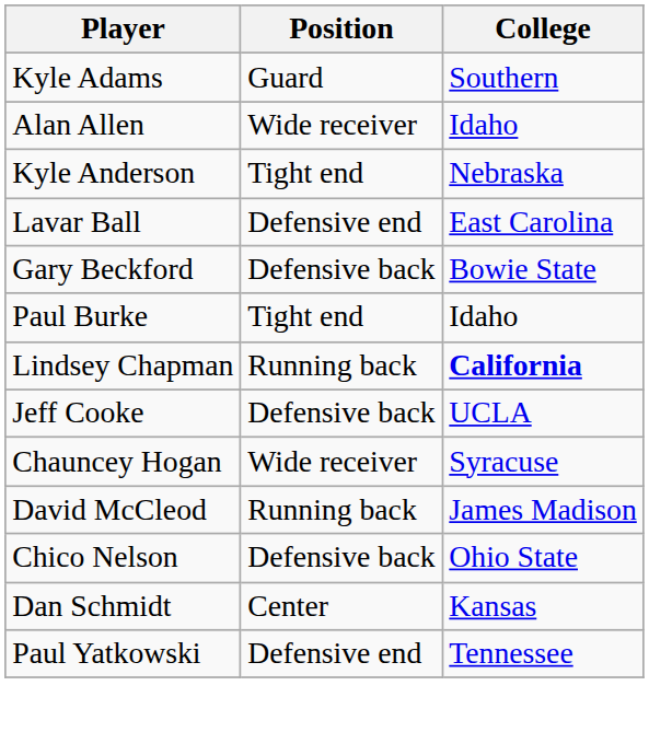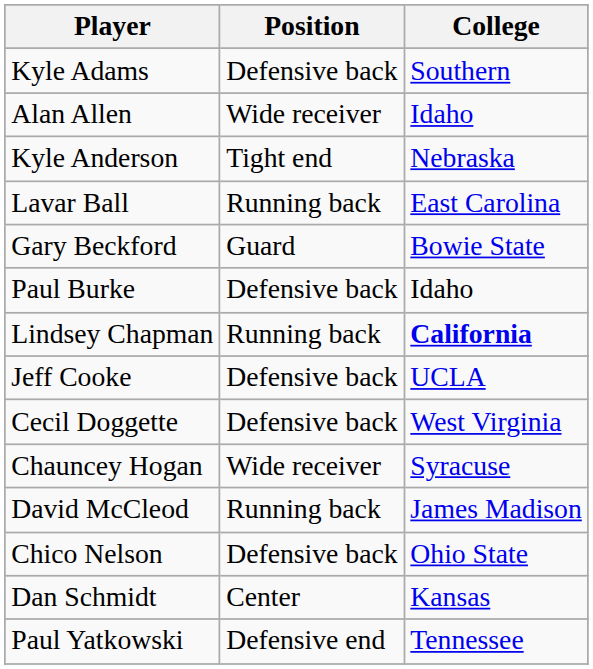Kyle Adams | Position: Guard -> Defensive back
Lavar Ball | Position: Defensive end -> Running back
Gary Beckford | Position: Defensive back -> Guard
Paul Burke | Position: Tight end -> Defensive back
+ row: Cecil Doggette | Defensive back | West Virginia
